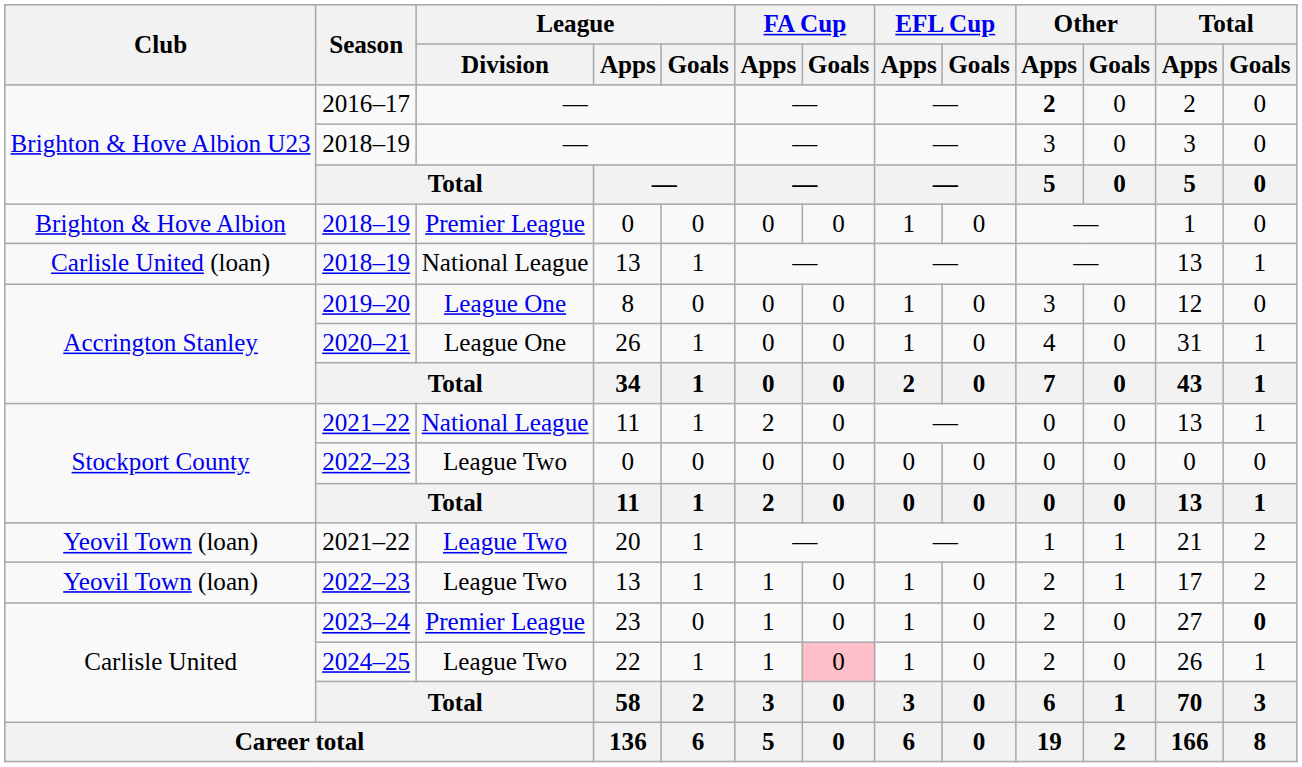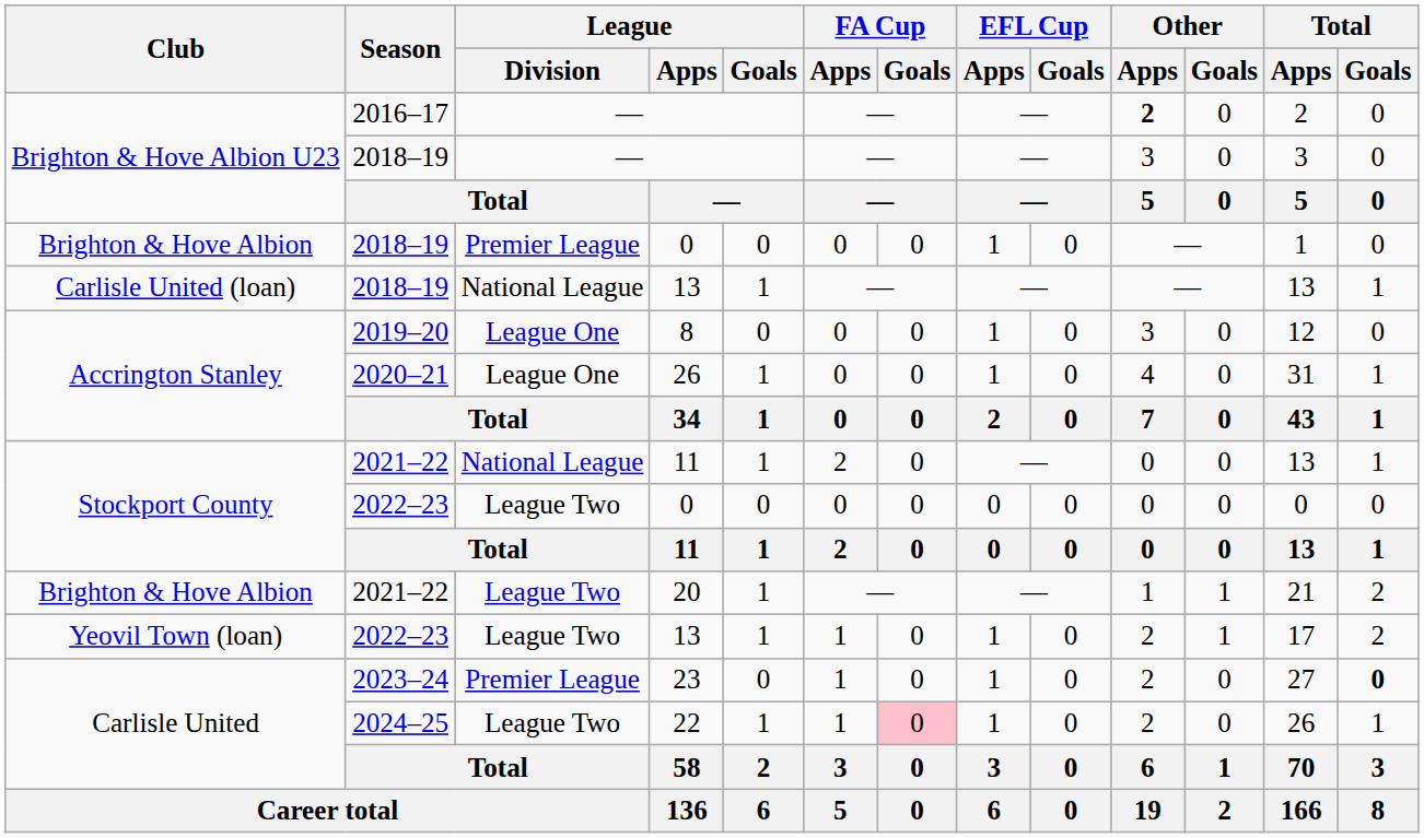20 | Club: Yeovil Town (loan) -> Brighton & Hove Albion
